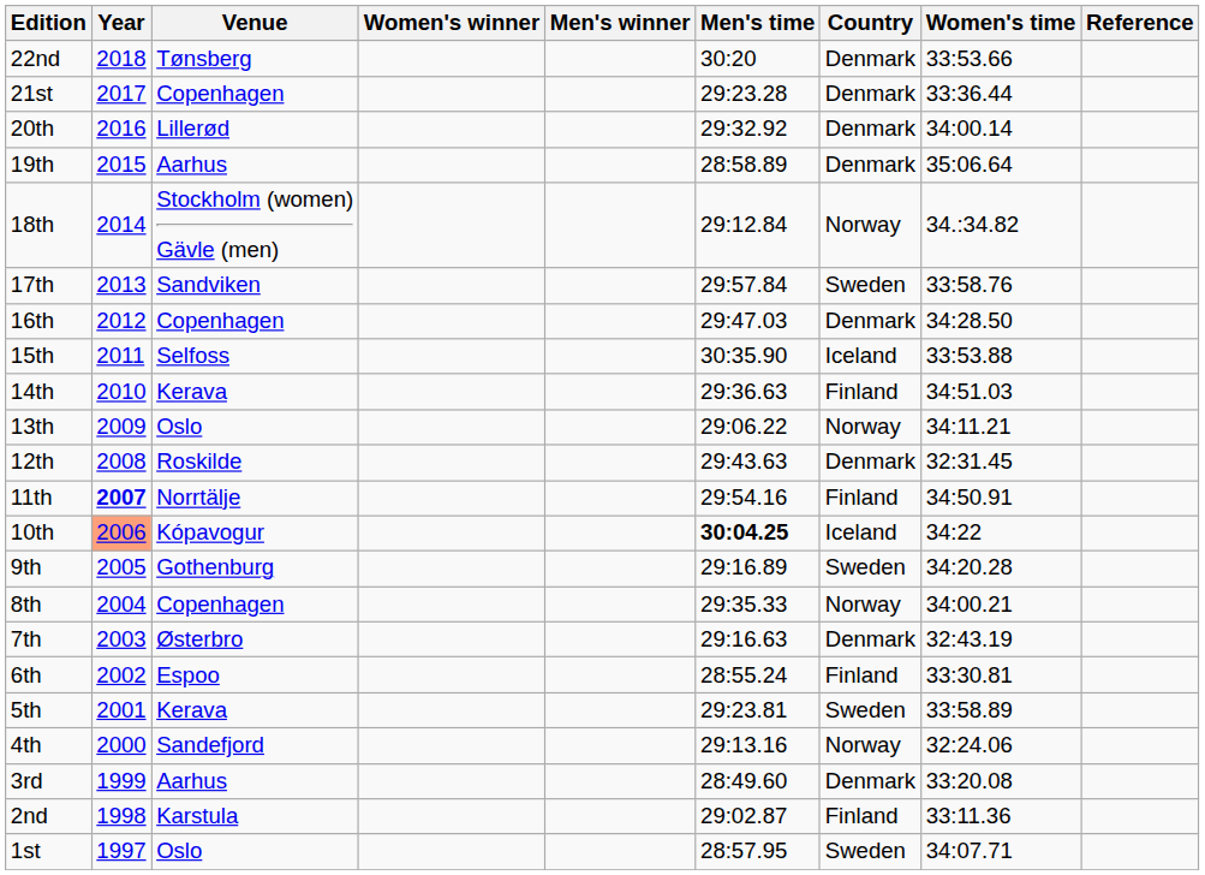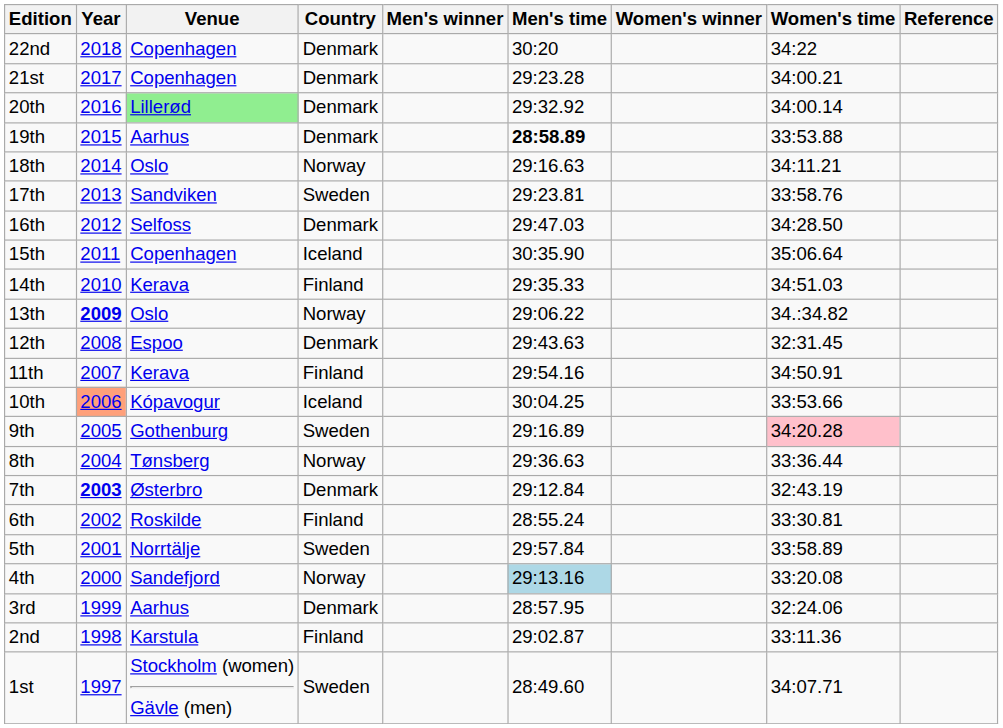columns swapped: Country <-> Women's winner
22nd | Venue: Tønsberg -> Copenhagen
22nd | Women's time: 33:53.66 -> 34:22
21st | Women's time: 33:36.44 -> 34:00.21
20th | Venue: no background -> lightgreen background
19th | Men's time: normal -> bold
19th | Women's time: 35:06.64 -> 33:53.88
18th | Venue: Stockholm (women) Gävle (men) -> Oslo
18th | Men's time: 29:12.84 -> 29:16.63
18th | Women's time: 34.:34.82 -> 34:11.21
17th | Men's time: 29:57.84 -> 29:23.81
16th | Venue: Copenhagen -> Selfoss
15th | Venue: Selfoss -> Copenhagen
15th | Women's time: 33:53.88 -> 35:06.64
14th | Men's time: 29:36.63 -> 29:35.33
13th | Year: normal -> bold
13th | Women's time: 34:11.21 -> 34.:34.82
12th | Venue: Roskilde -> Espoo
11th | Year: bold -> normal
11th | Venue: Norrtälje -> Kerava
10th | Men's time: bold -> normal
10th | Women's time: 34:22 -> 33:53.66
9th | Women's time: no background -> pink background
8th | Venue: Copenhagen -> Tønsberg
8th | Men's time: 29:35.33 -> 29:36.63
8th | Women's time: 34:00.21 -> 33:36.44
7th | Year: normal -> bold
7th | Men's time: 29:16.63 -> 29:12.84
6th | Venue: Espoo -> Roskilde
5th | Venue: Kerava -> Norrtälje
5th | Men's time: 29:23.81 -> 29:57.84
4th | Men's time: no background -> lightblue background
4th | Women's time: 32:24.06 -> 33:20.08
3rd | Men's time: 28:49.60 -> 28:57.95
3rd | Women's time: 33:20.08 -> 32:24.06
1st | Venue: Oslo -> Stockholm (women) Gävle (men)
1st | Men's time: 28:57.95 -> 28:49.60
